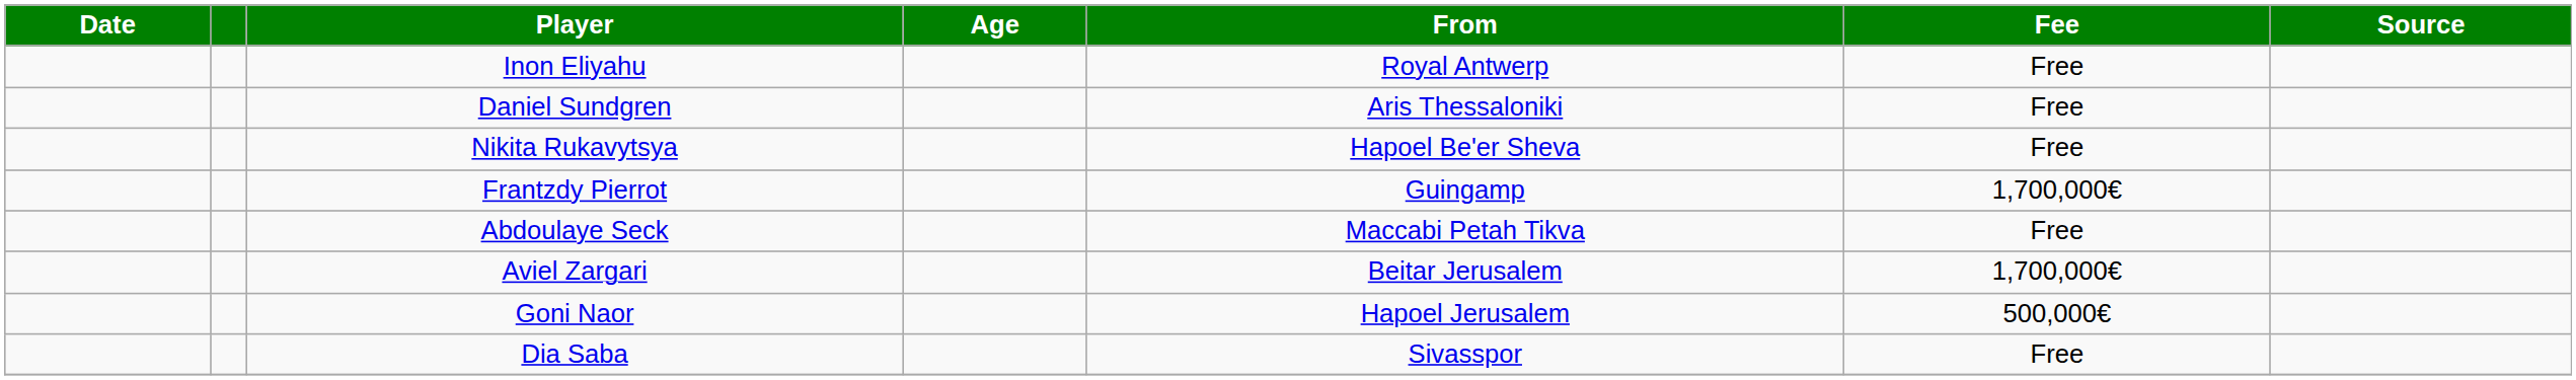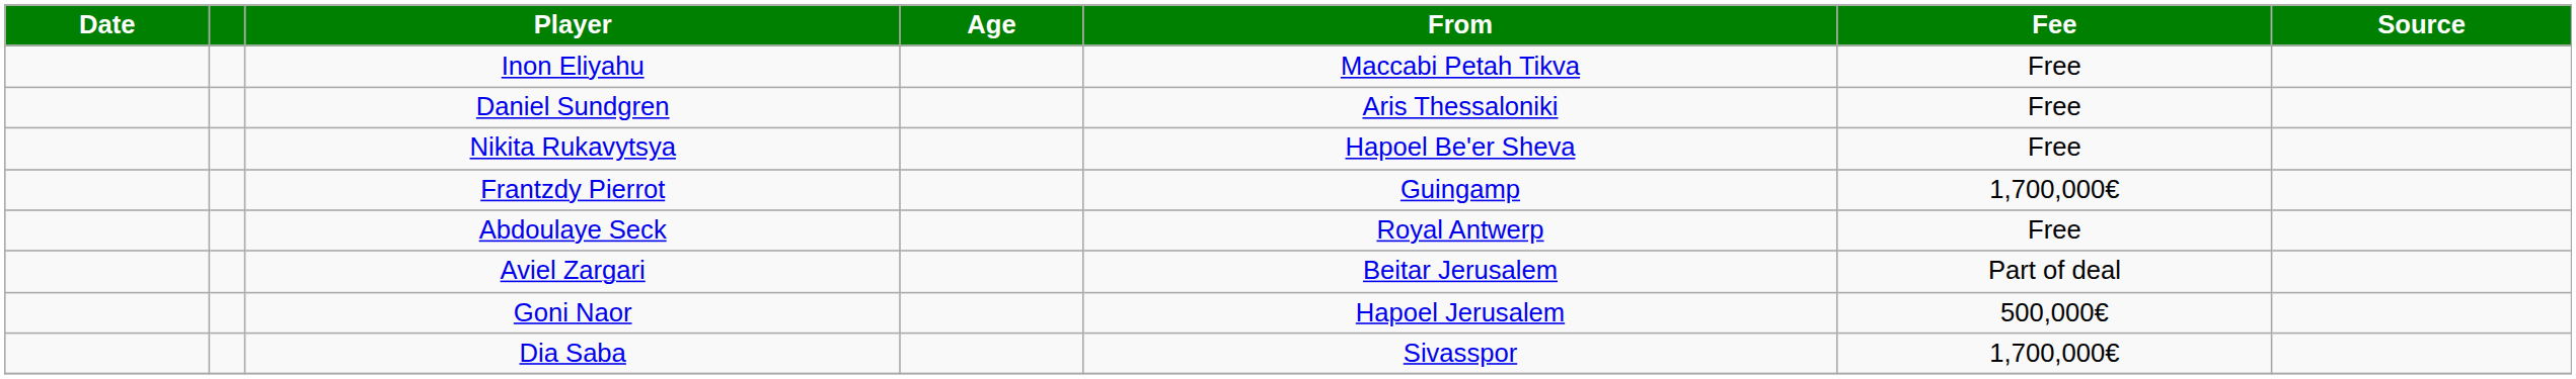Inon Eliyahu | From: Royal Antwerp -> Maccabi Petah Tikva
Abdoulaye Seck | From: Maccabi Petah Tikva -> Royal Antwerp
Aviel Zargari | Fee: 1,700,000€ -> Part of deal
Dia Saba | Fee: Free -> 1,700,000€
